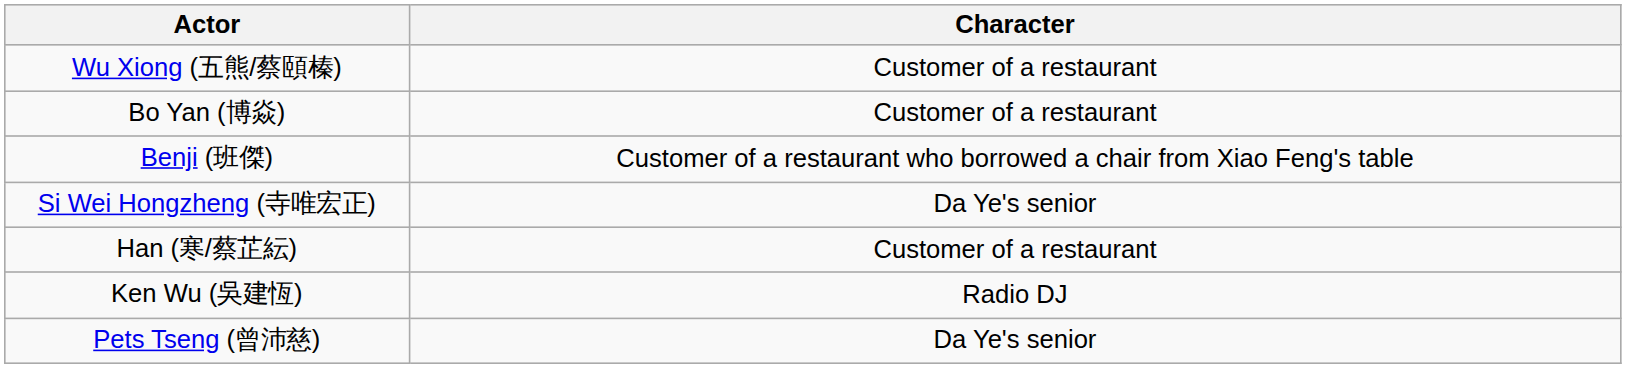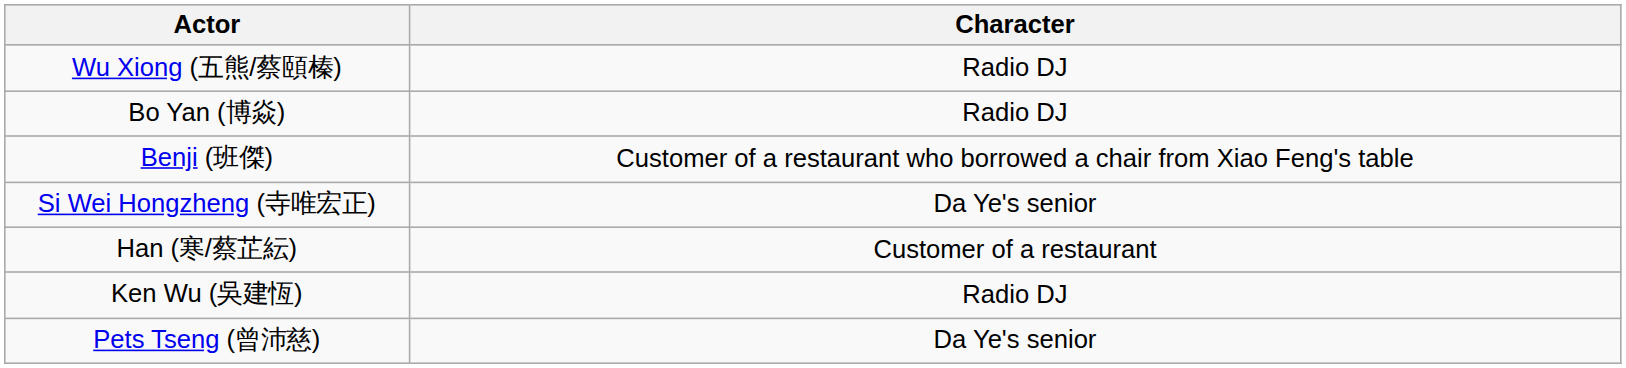Wu Xiong (五熊/蔡頤榛) | Character: Customer of a restaurant -> Radio DJ
Bo Yan (博焱) | Character: Customer of a restaurant -> Radio DJ
